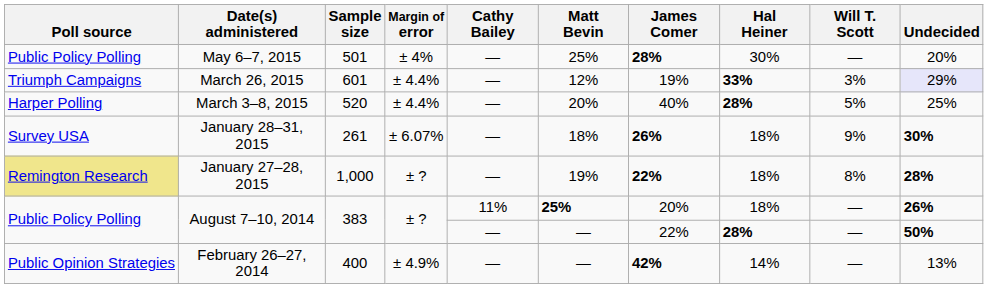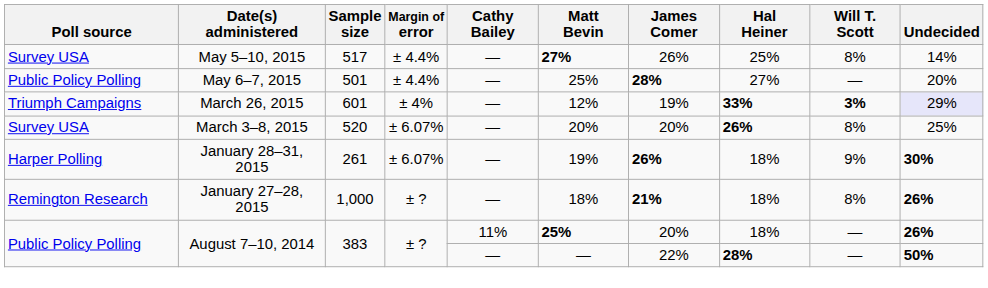+ row: Survey USA | May 5–10, 2015 | 517 | ± 4.4% | — | 27% | 26% | 25% | 8% | 14%
May 6–7, 2015 | Margin of error: ± 4% -> ± 4.4%
May 6–7, 2015 | Hal Heiner: 30% -> 27%
March 26, 2015 | Margin of error: ± 4.4% -> ± 4%
March 26, 2015 | Will T. Scott: normal -> bold
March 3–8, 2015 | Poll source: Harper Polling -> Survey USA
March 3–8, 2015 | Margin of error: ± 4.4% -> ± 6.07%
March 3–8, 2015 | James Comer: 40% -> 20%
March 3–8, 2015 | Hal Heiner: 28% -> 26%
March 3–8, 2015 | Will T. Scott: 5% -> 8%
January 28–31, 2015 | Poll source: Survey USA -> Harper Polling
January 28–31, 2015 | Matt Bevin: 18% -> 19%
January 27–28, 2015 | Poll source: khaki background -> no background
January 27–28, 2015 | Matt Bevin: 19% -> 18%
January 27–28, 2015 | James Comer: 22% -> 21%
January 27–28, 2015 | Undecided: 28% -> 26%
- row: Public Opinion Strategies | February 26–27, 2014 | 400 | ± 4.9% | — | — | 42% | 14% | — | 13%
